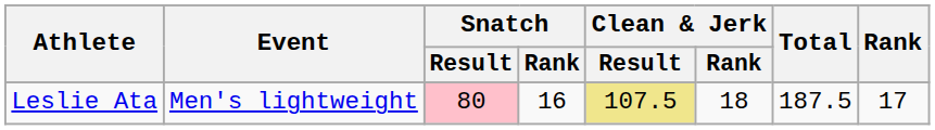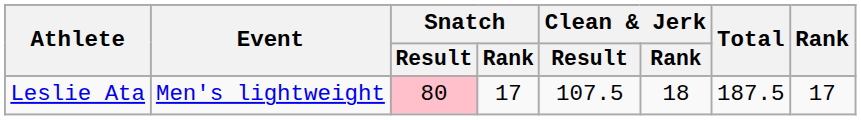Leslie Ata | Snatch / Rank: 16 -> 17
Leslie Ata | Clean & Jerk / Result: khaki background -> no background
